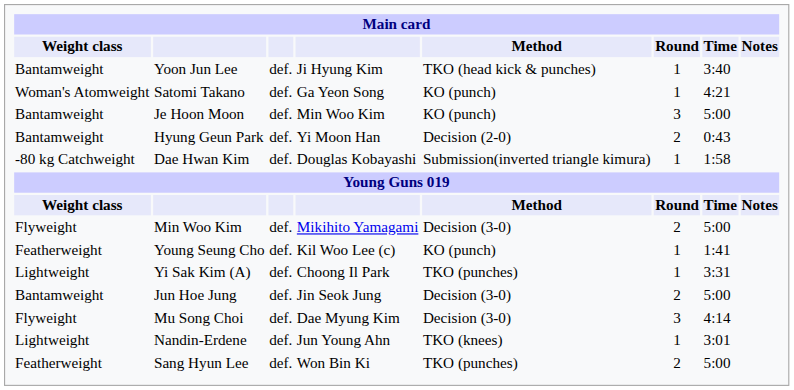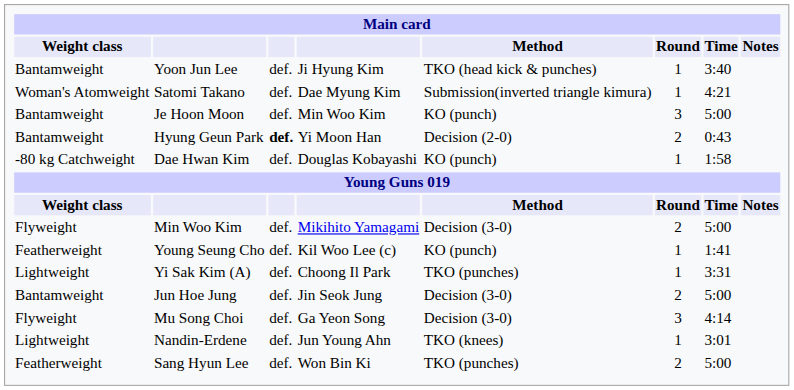Satomi Takano | column 4: Ga Yeon Song -> Dae Myung Kim
Satomi Takano | Method: KO (punch) -> Submission(inverted triangle kimura)
Hyung Geun Park | column 3: normal -> bold
Dae Hwan Kim | Method: Submission(inverted triangle kimura) -> KO (punch)
Mu Song Choi | column 4: Dae Myung Kim -> Ga Yeon Song
